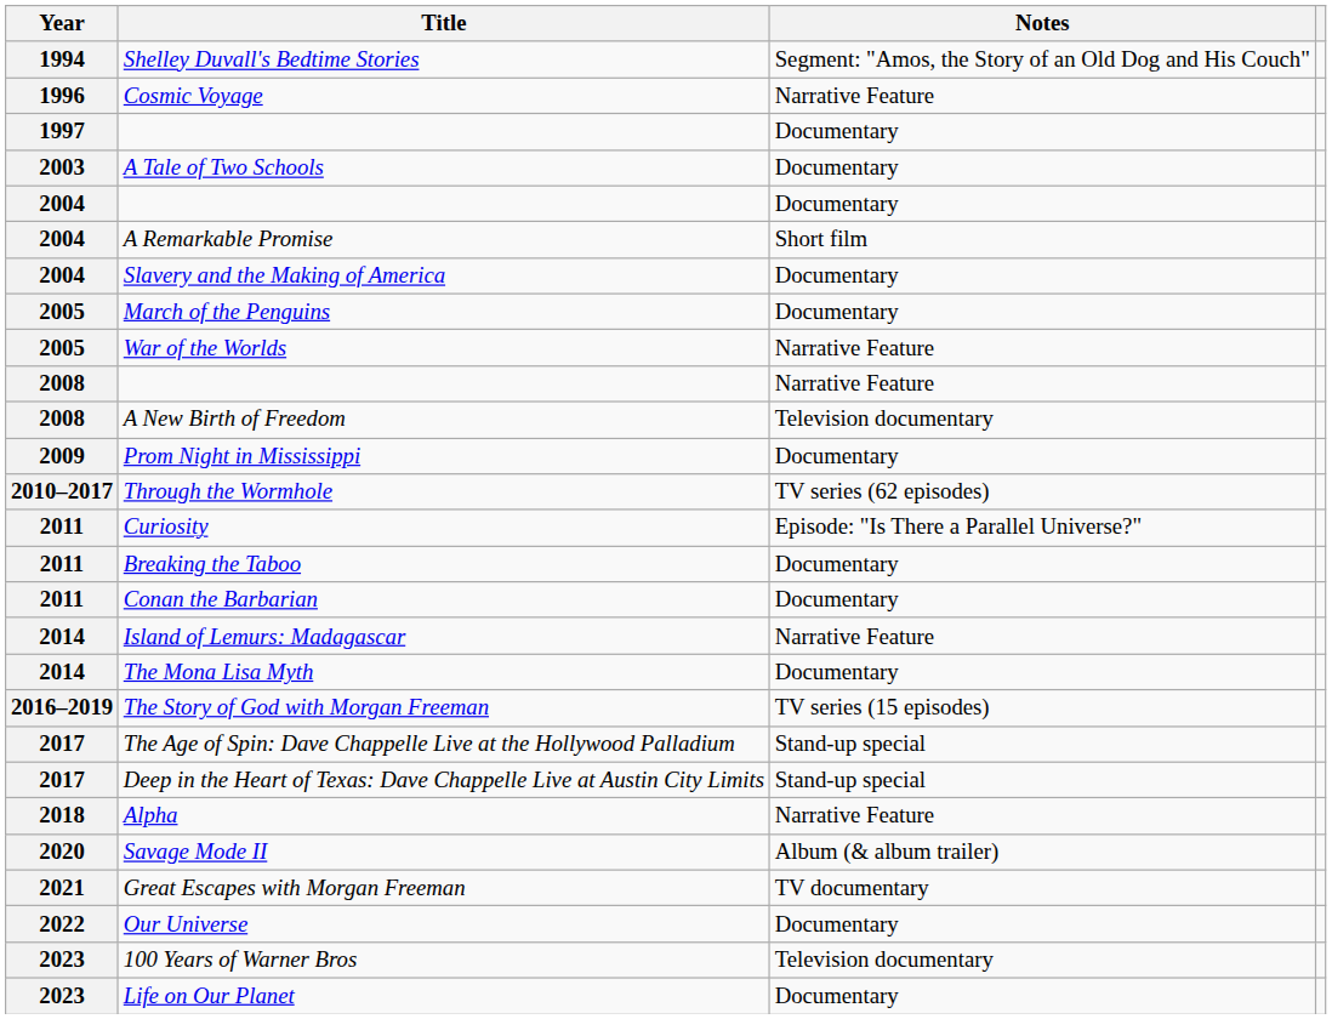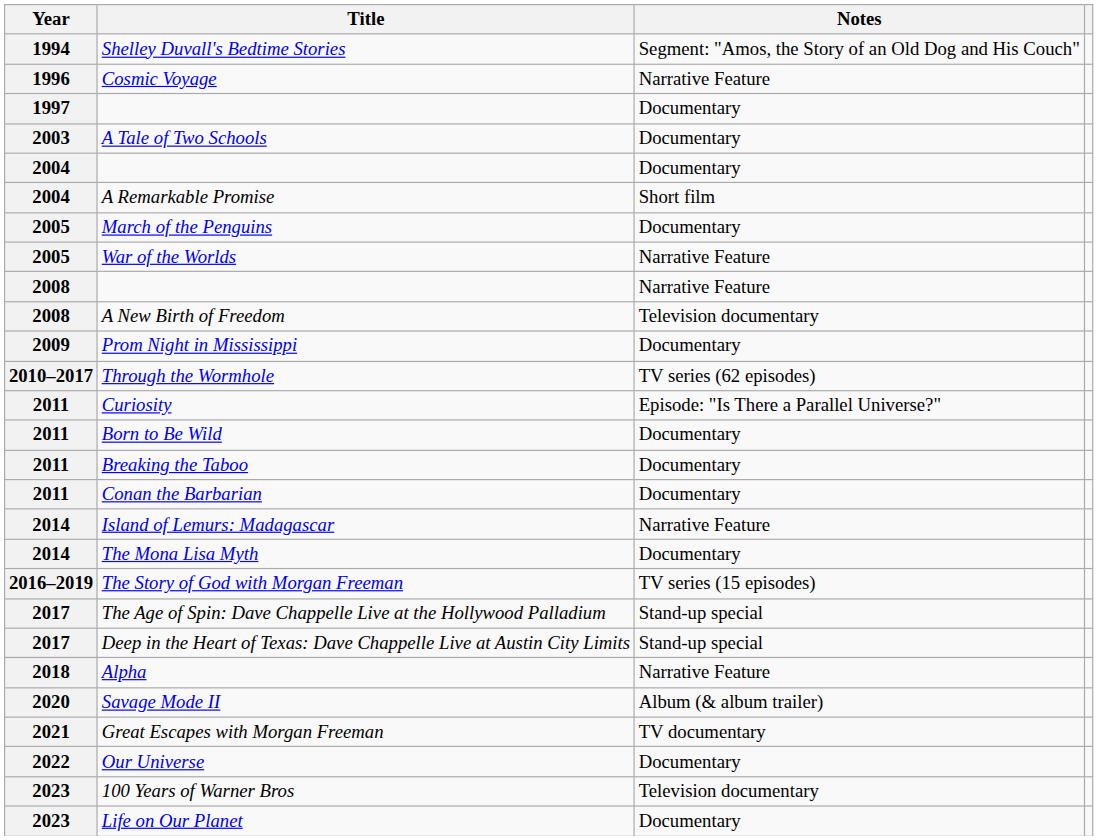- row: 2004 | Slavery and the Making of America | Documentary
+ row: 2011 | Born to Be Wild | Documentary
